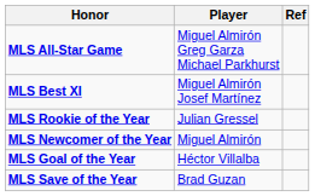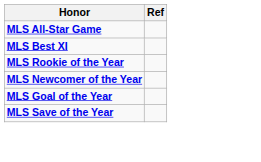- column: Player | Miguel Almirón Greg Garza Michael Parkhurst | Miguel Almirón Josef Martínez | Julian Gressel | Miguel Almirón | Héctor Villalba | Brad Guzan
